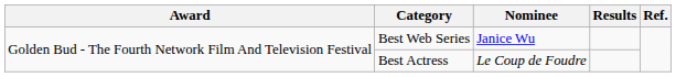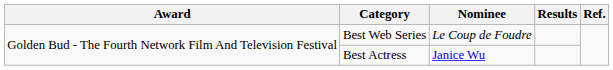Best Web Series | Nominee: Janice Wu -> Le Coup de Foudre
Best Actress | Nominee: Le Coup de Foudre -> Janice Wu
